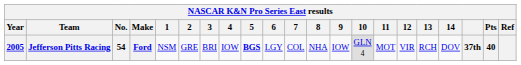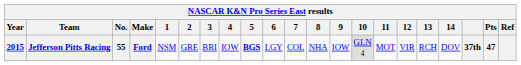Jefferson Pitts Racing | Year: 2005 -> 2015
Jefferson Pitts Racing | No.: 54 -> 55
Jefferson Pitts Racing | Pts: 40 -> 47
